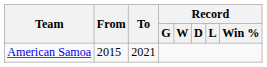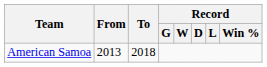American Samoa | From: 2015 -> 2013
American Samoa | To: 2021 -> 2018
